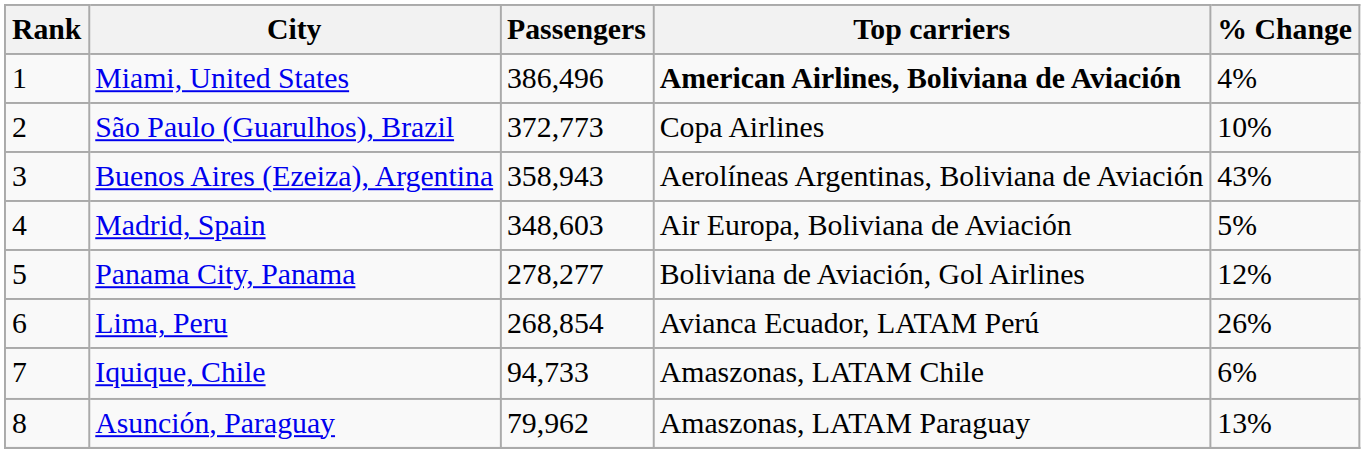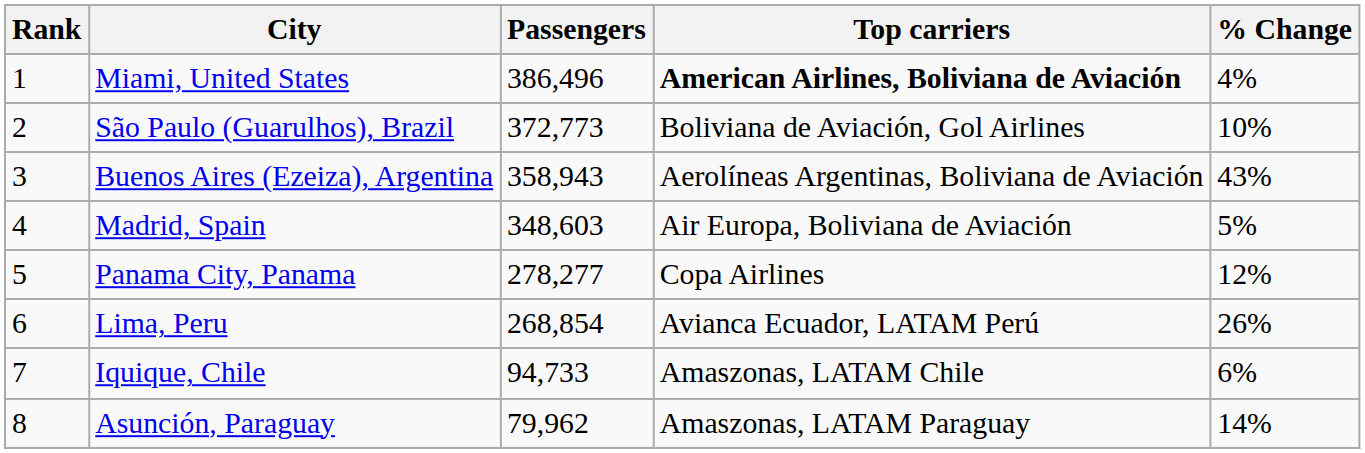São Paulo (Guarulhos), Brazil | Top carriers: Copa Airlines -> Boliviana de Aviación, Gol Airlines
Panama City, Panama | Top carriers: Boliviana de Aviación, Gol Airlines -> Copa Airlines
Asunción, Paraguay | % Change: 13% -> 14%
